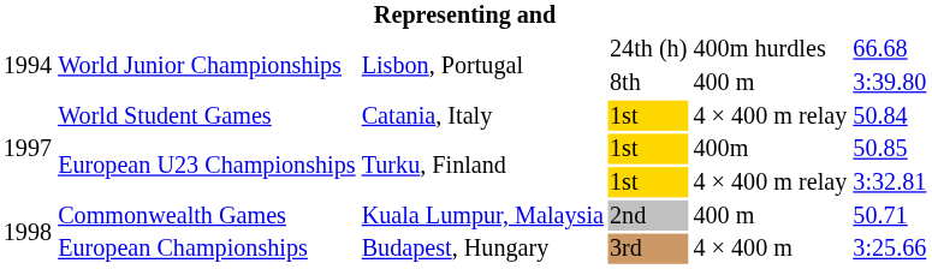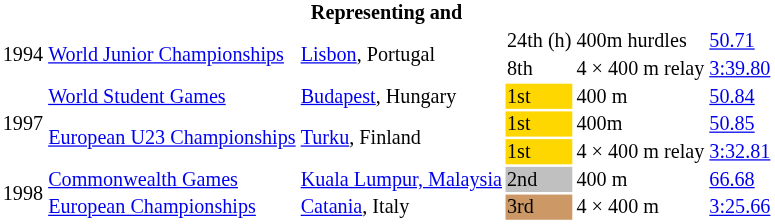World Junior Championships / 24th (h) | column 6: 66.68 -> 50.71
World Junior Championships / 8th | column 5: 400 m -> 4 × 400 m relay
World Student Games | column 3: Catania, Italy -> Budapest, Hungary
World Student Games | column 5: 4 × 400 m relay -> 400 m
Commonwealth Games | column 6: 50.71 -> 66.68
European Championships | column 3: Budapest, Hungary -> Catania, Italy
